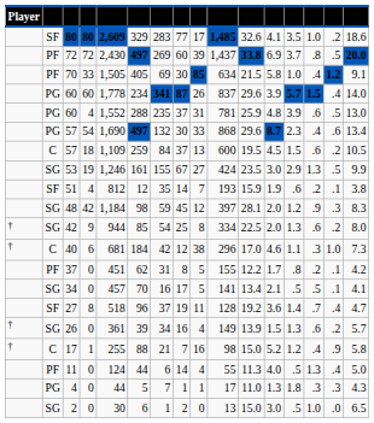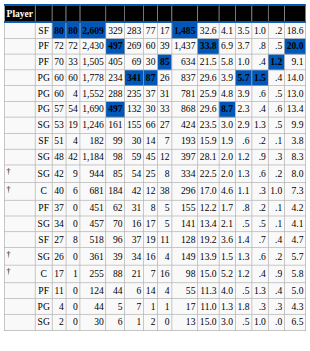- row: C | 57 | 18 | 1,109 | 259 | 84 | 37 | 13 | 600 | 19.5 | 4.5 | 1.5 | .6 | .2 | 10.5
53 | column 8: 67 -> 66
51 | column 5: 812 -> 182
51 | column 6: 12 -> 99
51 | column 7: 35 -> 30
